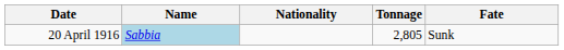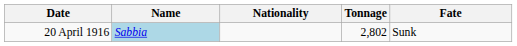20 April 1916 | Tonnage: 2,805 -> 2,802
